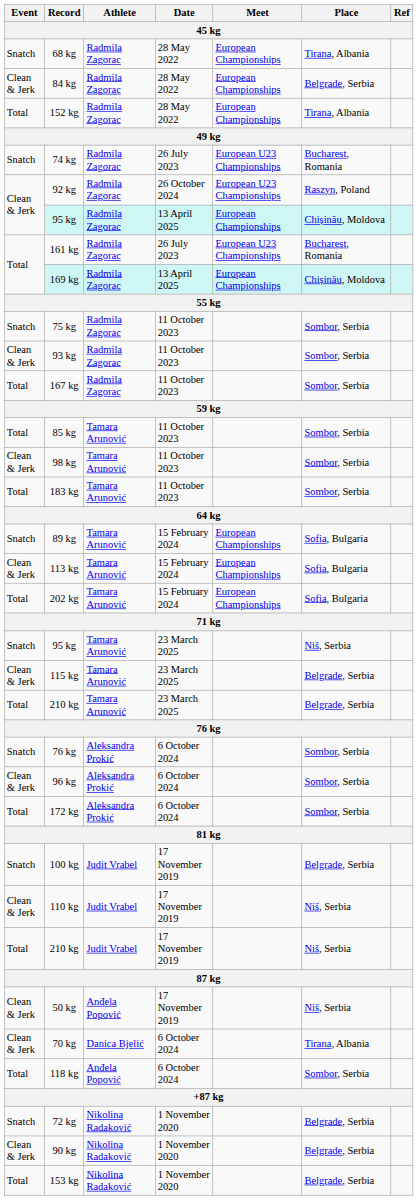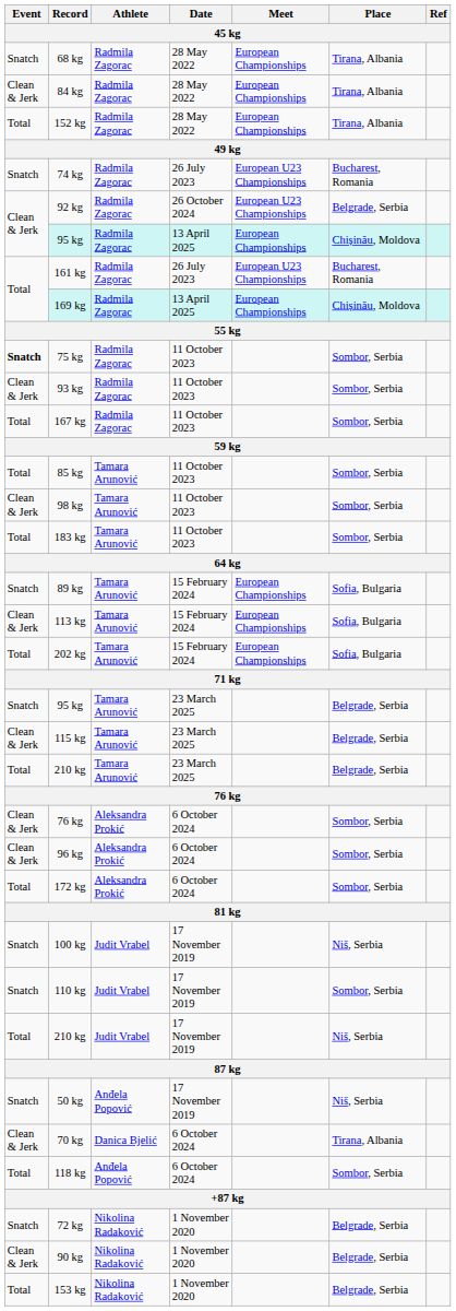84 kg | Place: Belgrade, Serbia -> Tirana, Albania
92 kg | Place: Raszyn, Poland -> Belgrade, Serbia
75 kg | Event: normal -> bold
95 kg / 23 March 2025 | Place: Niš, Serbia -> Belgrade, Serbia
76 kg / 6 October 2024 | Event: Snatch -> Clean & Jerk
100 kg | Place: Belgrade, Serbia -> Niš, Serbia
110 kg | Event: Clean & Jerk -> Snatch
110 kg | Place: Niš, Serbia -> Sombor, Serbia
50 kg | Event: Clean & Jerk -> Snatch
